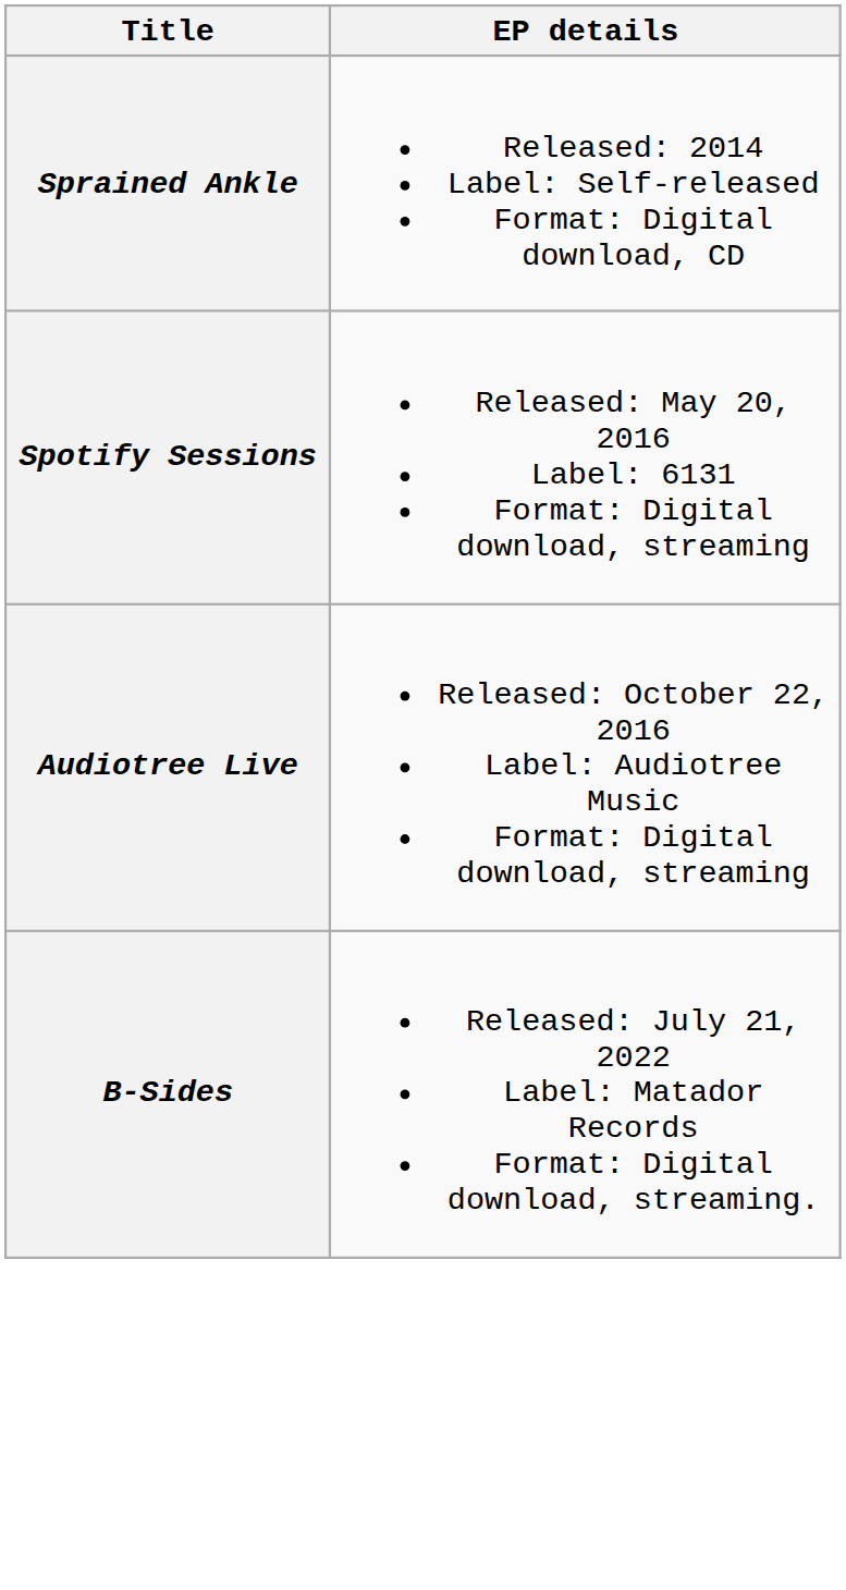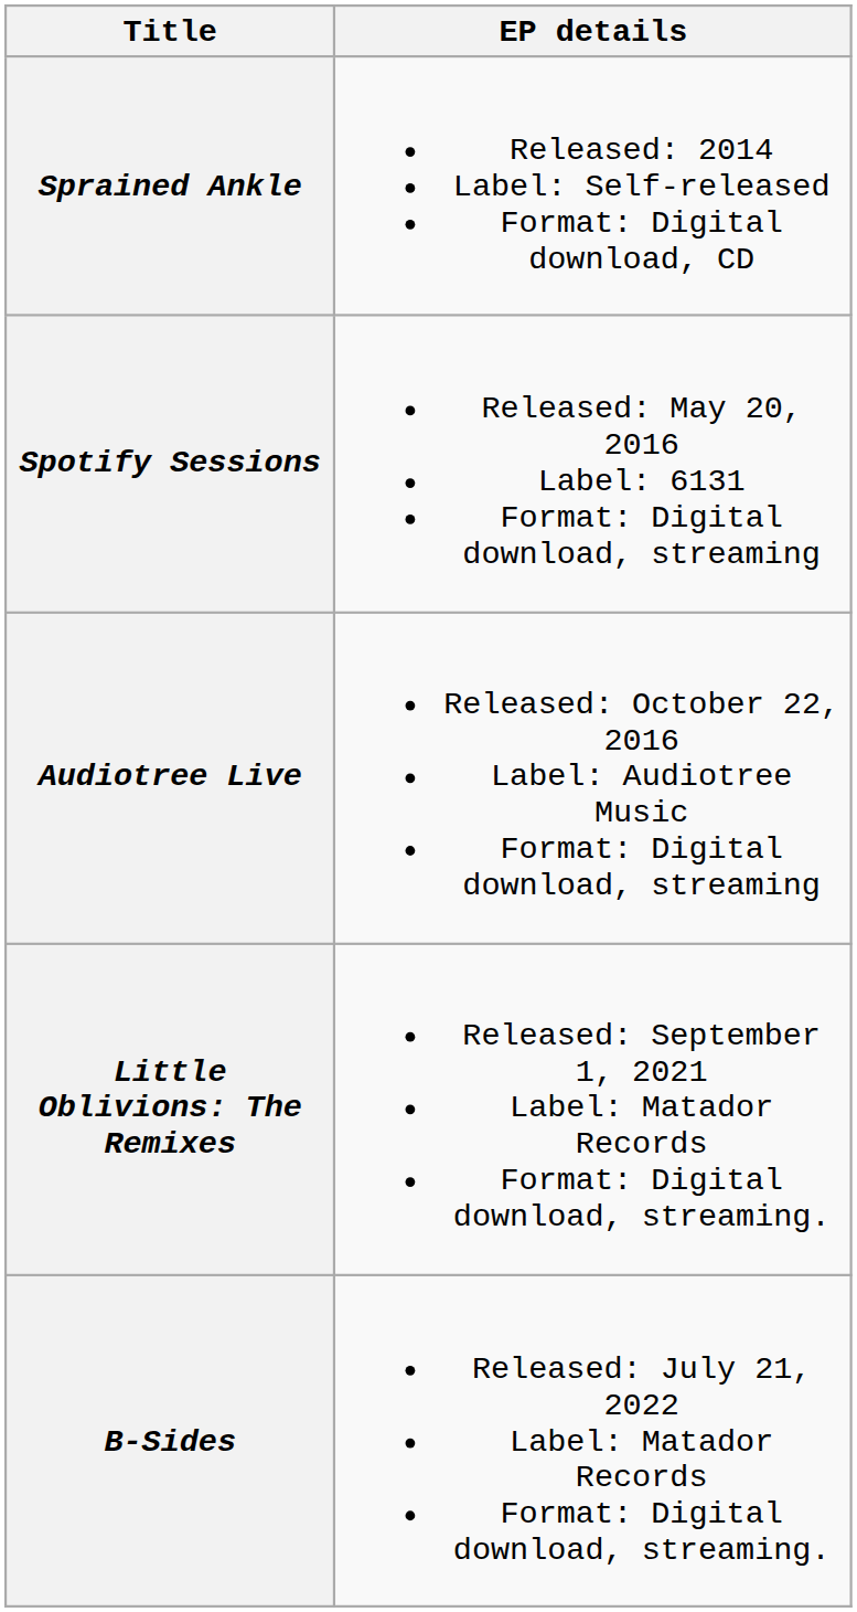+ row: Little Oblivions: The Remixes | Released: September 1, 2021 Label: Matador Records Format: Digital download, streaming.
